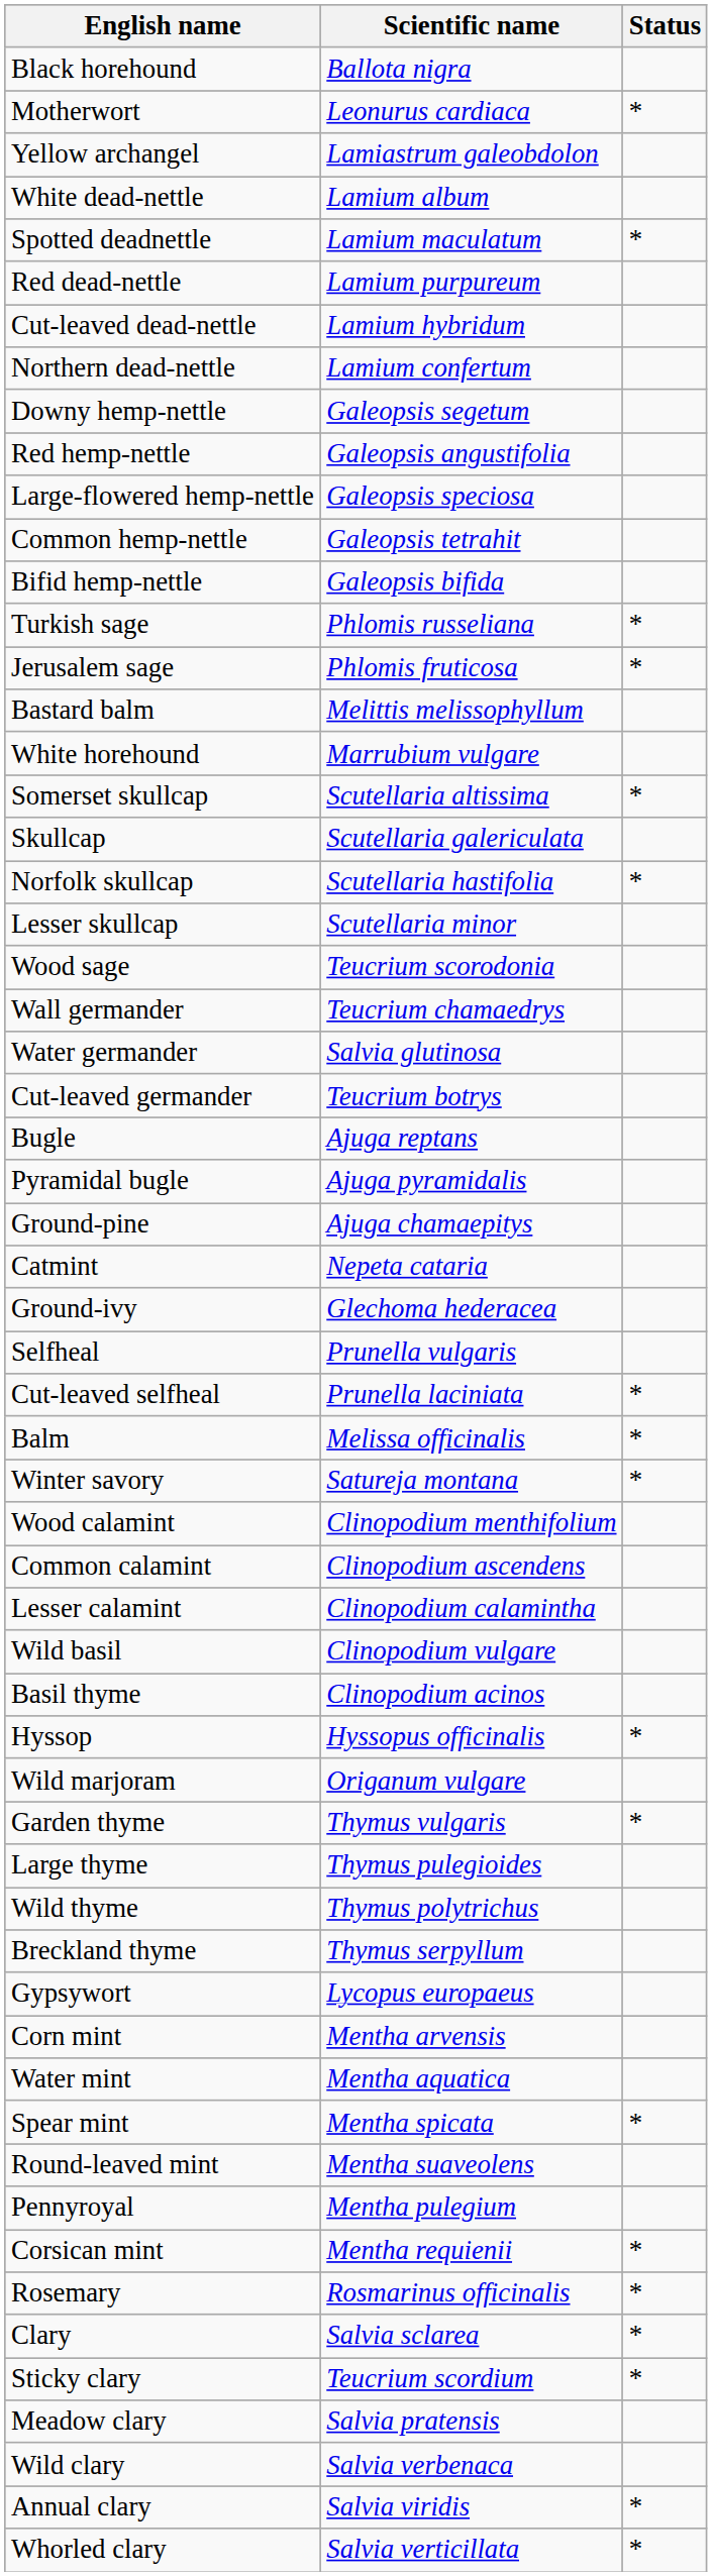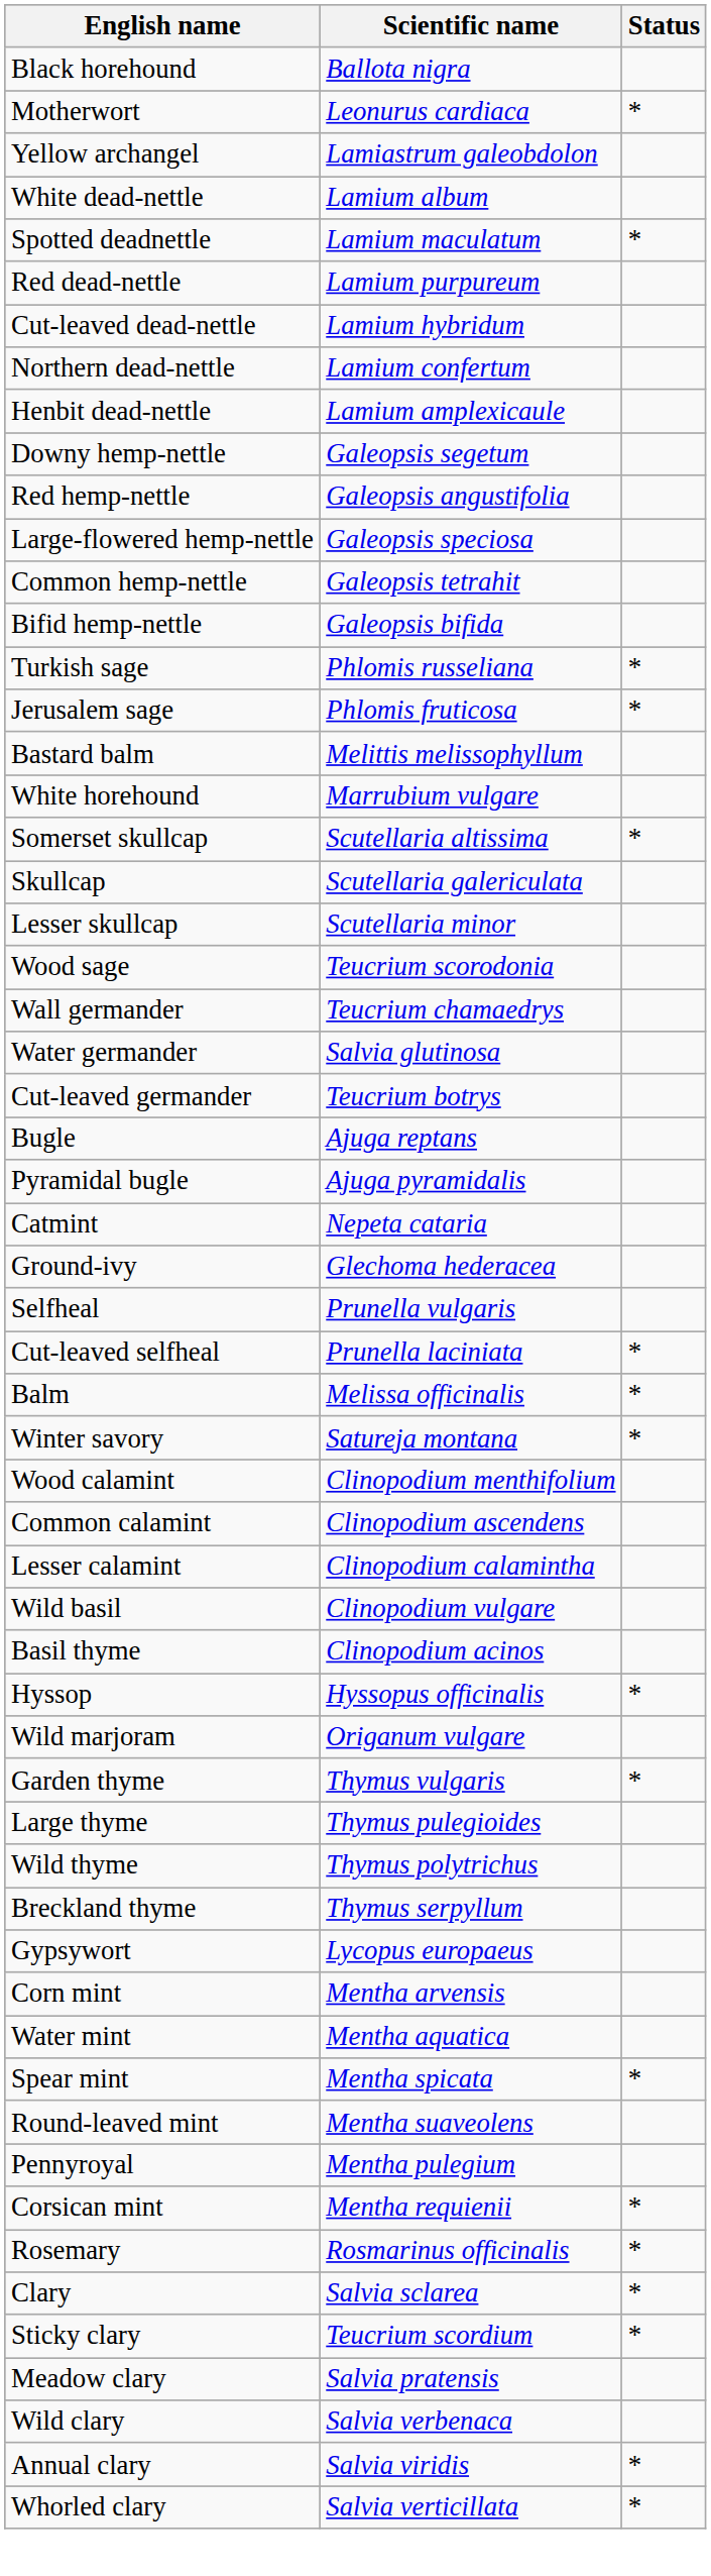+ row: Henbit dead-nettle | Lamium amplexicaule
- row: Norfolk skullcap | Scutellaria hastifolia | *
- row: Ground-pine | Ajuga chamaepitys
